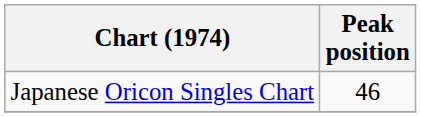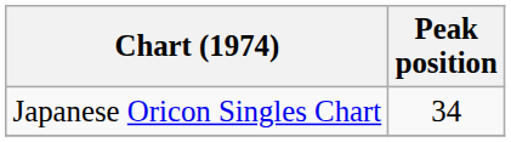Japanese Oricon Singles Chart | Peak position: 46 -> 34
